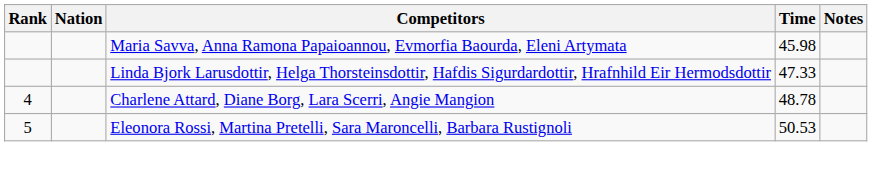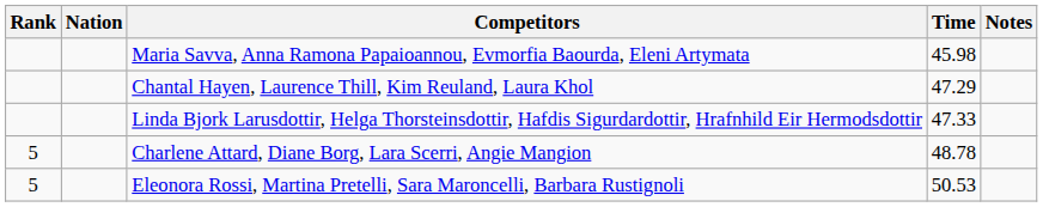+ row: Chantal Hayen, Laurence Thill, Kim Reuland, Laura Khol | 47.29
Charlene Attard, Diane Borg, Lara Scerri, Angie Mangion | Rank: 4 -> 5
